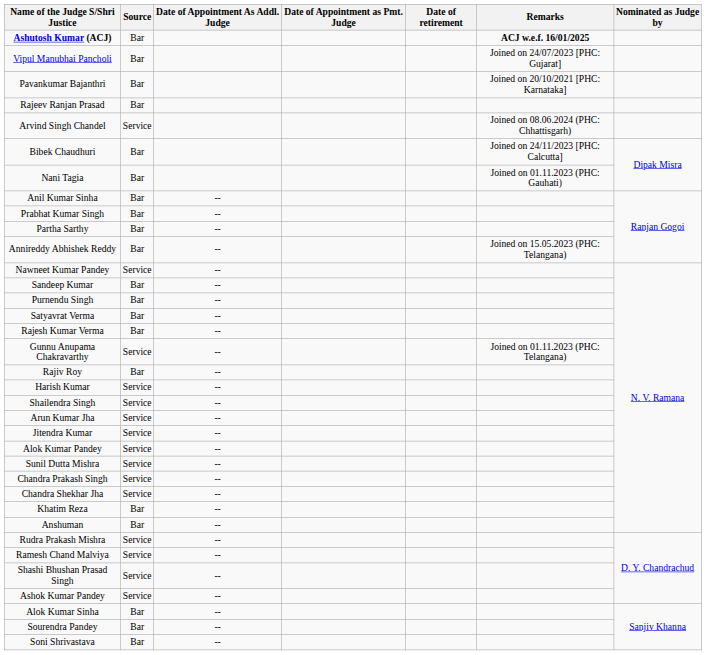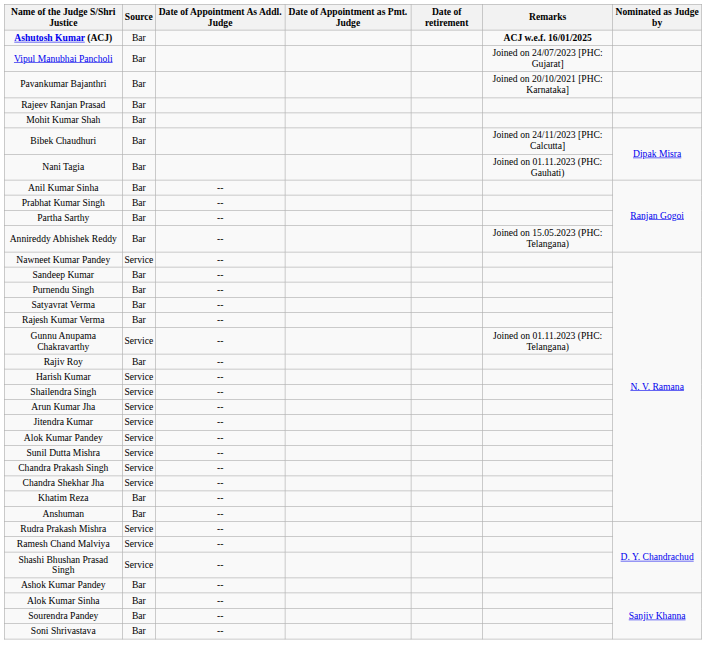+ row: Mohit Kumar Shah | Bar
- row: Arvind Singh Chandel | Service | Joined on 08.06.2024 (PHC: Chhattisgarh)
Ashok Kumar Pandey | Source: Service -> Bar
